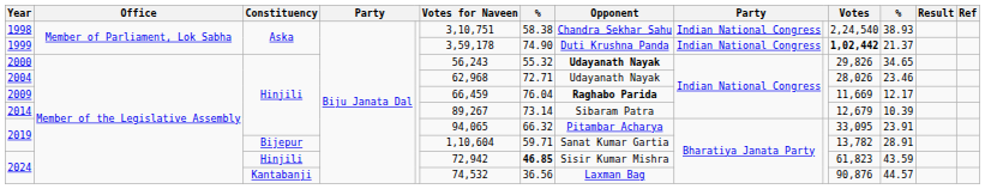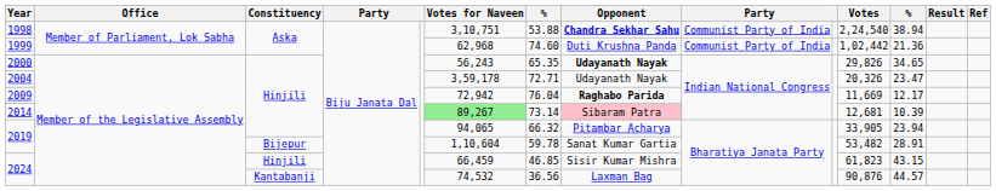1998 | column 7: 58.38 -> 53.88
1998 | Opponent: normal -> bold
1998 | column 9: Indian National Congress -> Communist Party of India
1998 | column 12: 38.93 -> 38.94
1999 | Votes for Naveen: 3,59,178 -> 62,968
1999 | column 7: 74.90 -> 74.60
1999 | column 9: Indian National Congress -> Communist Party of India
1999 | Votes: bold -> normal
1999 | column 12: 21.37 -> 21.36
2000 | column 7: 55.32 -> 65.35
2004 | Votes for Naveen: 62,968 -> 3,59,178
2004 | Votes: 28,026 -> 20,326
2004 | column 12: 23.46 -> 23.47
2009 | Votes for Naveen: 66,459 -> 72,942
2014 | Votes for Naveen: no background -> lightgreen background
2014 | Opponent: no background -> pink background
2014 | Votes: 12,679 -> 12,681
2019 / Hinjili | Votes: 33,095 -> 33,905
2019 / Hinjili | column 12: 23.91 -> 23.94
2019 / Bijepur | column 7: 59.71 -> 59.78
2019 / Bijepur | Votes: 13,782 -> 53,482
2024 / Hinjili | Votes for Naveen: 72,942 -> 66,459
2024 / Hinjili | column 7: bold -> normal
2024 / Hinjili | column 12: 43.59 -> 43.15
